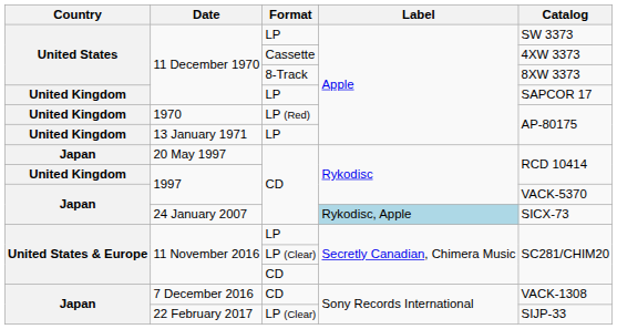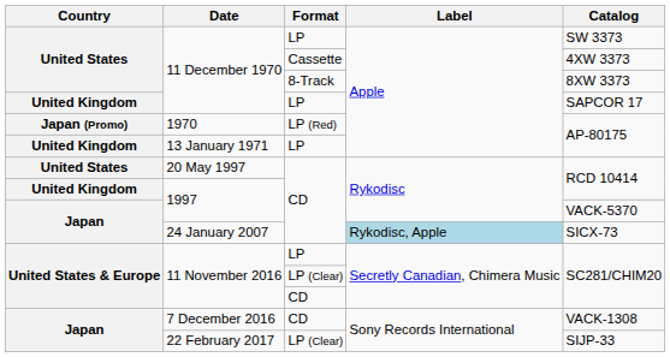1970 | Country: United Kingdom -> Japan (Promo)
20 May 1997 | Country: Japan -> United States
